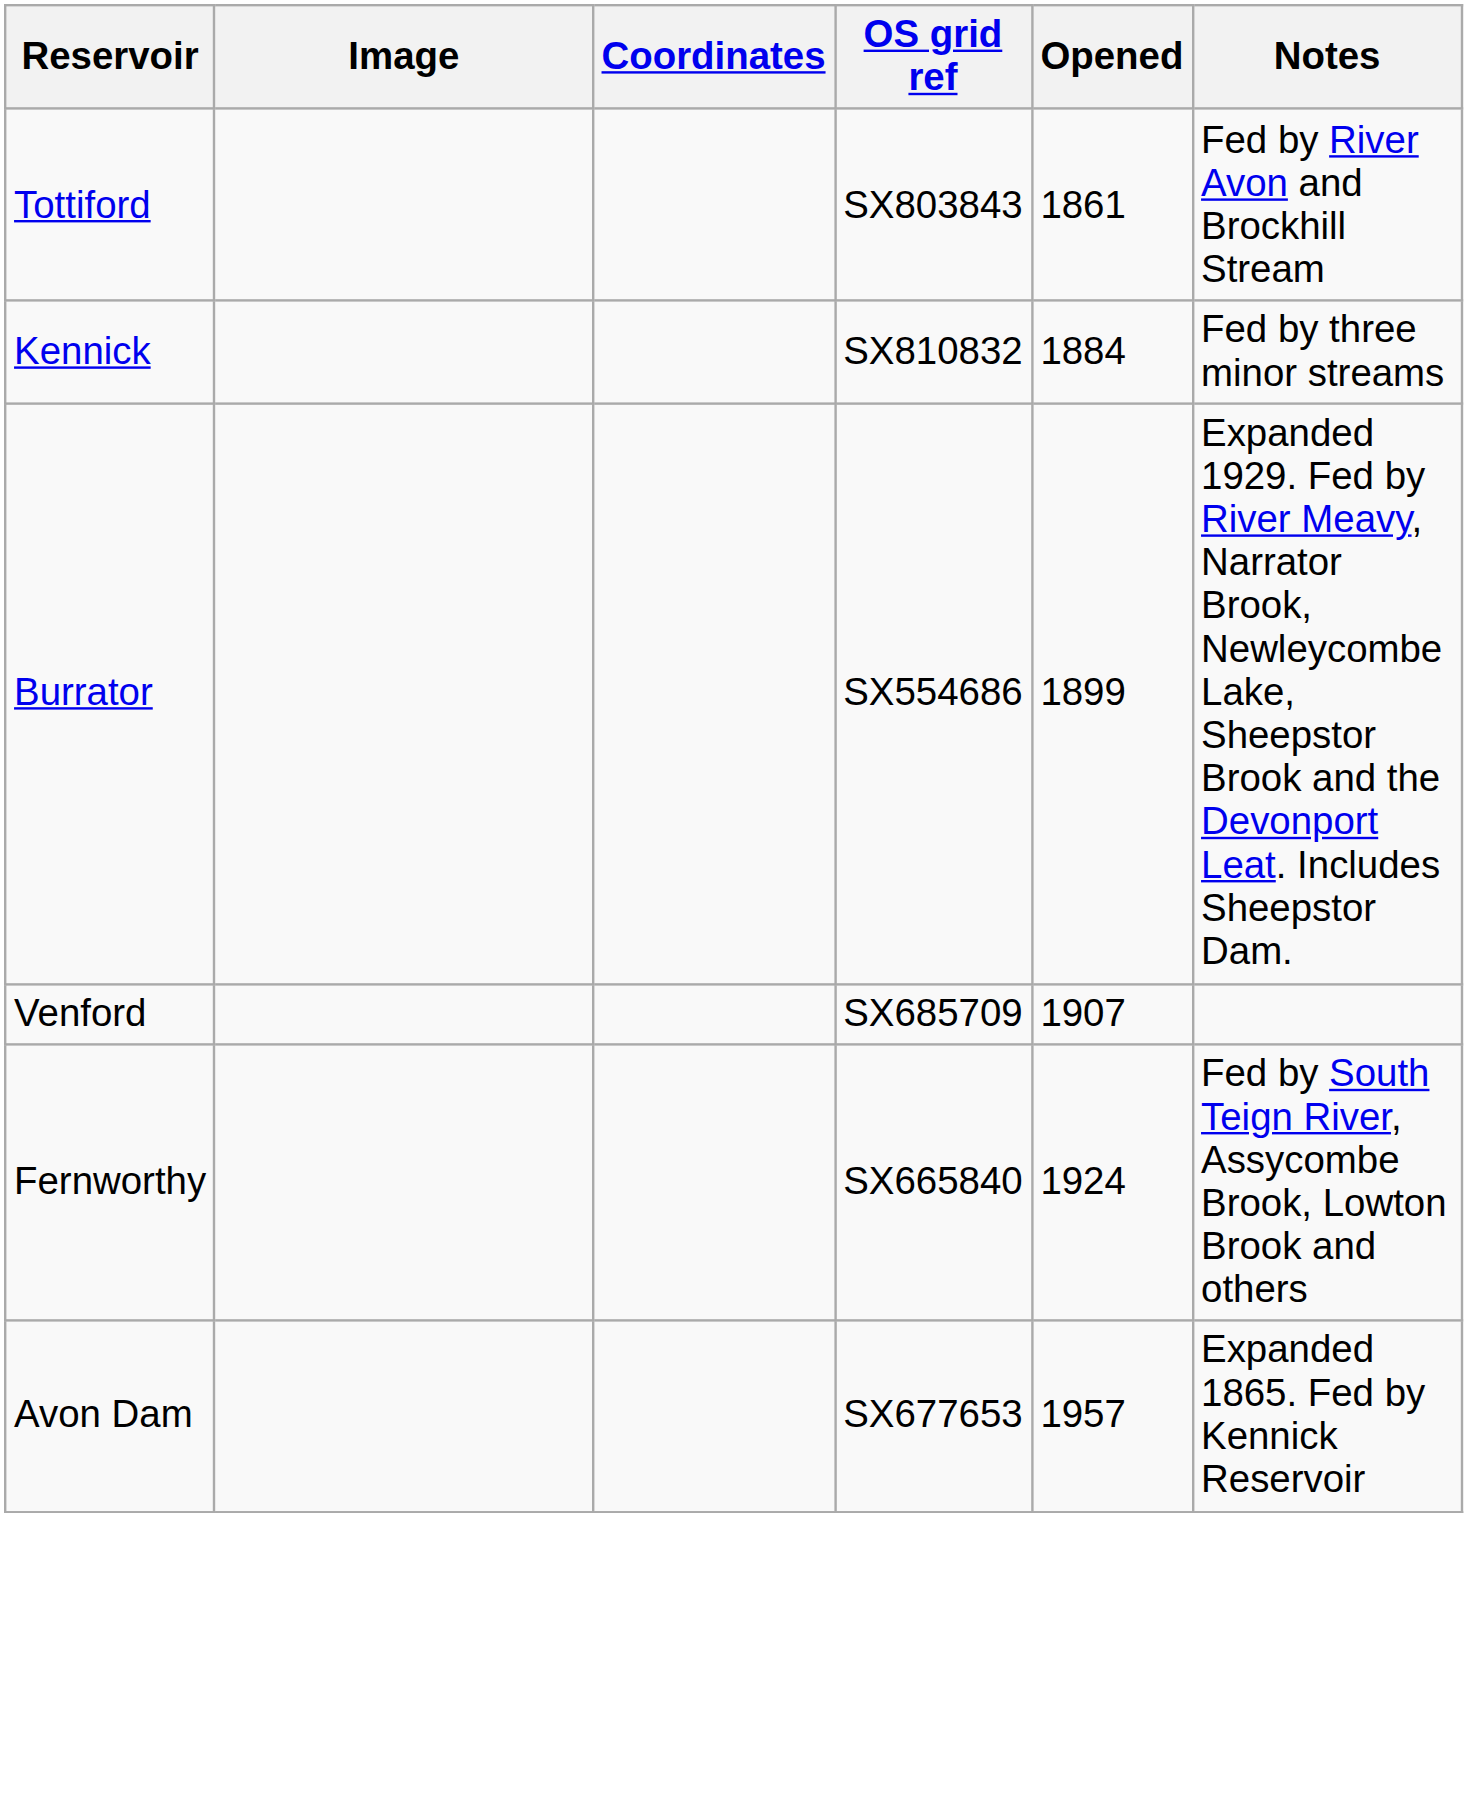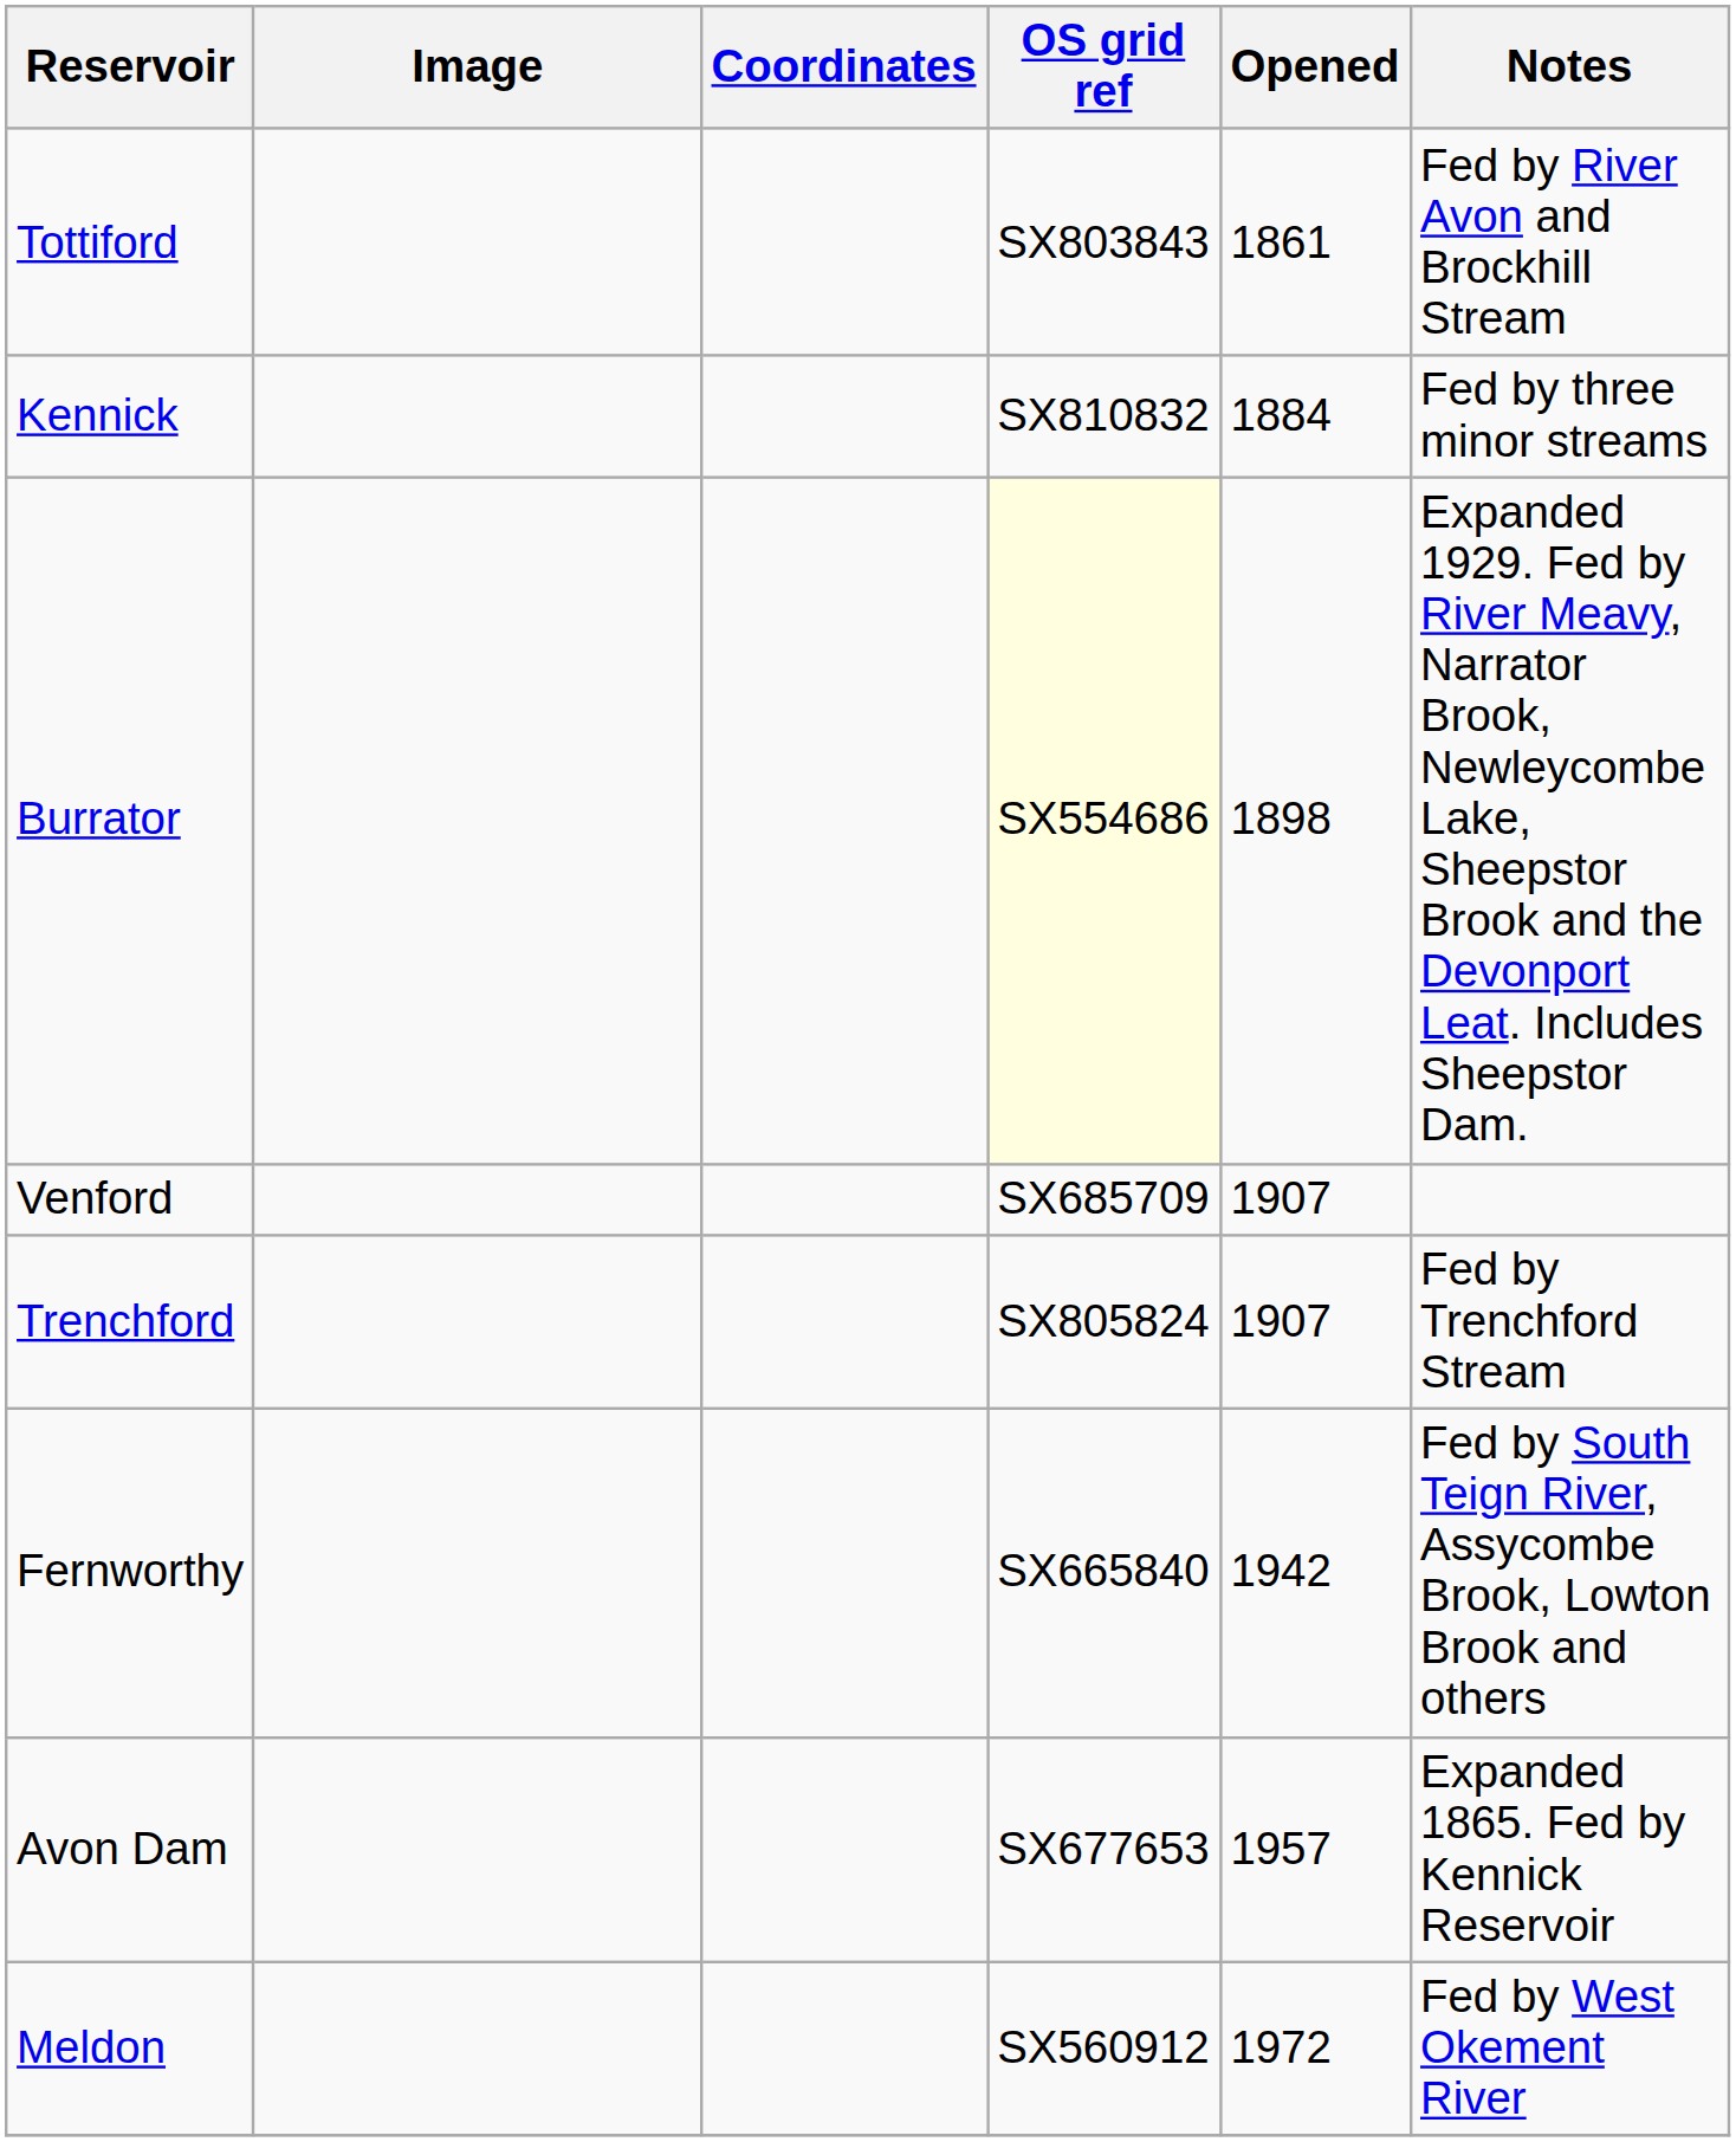Burrator | OS grid ref: no background -> lightyellow background
Burrator | Opened: 1899 -> 1898
+ row: Trenchford | SX805824 | 1907 | Fed by Trenchford Stream
Fernworthy | Opened: 1924 -> 1942
+ row: Meldon | SX560912 | 1972 | Fed by West Okement River
